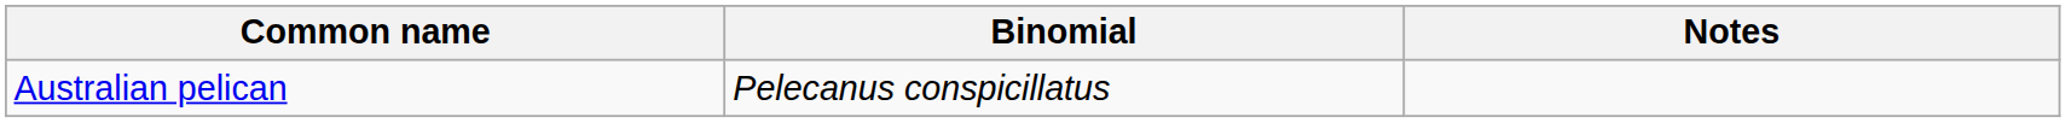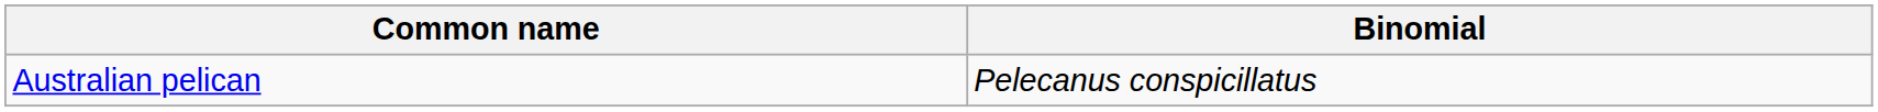- column: Notes
